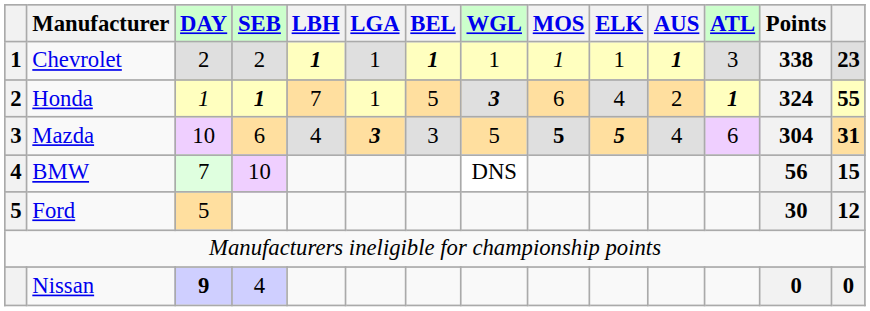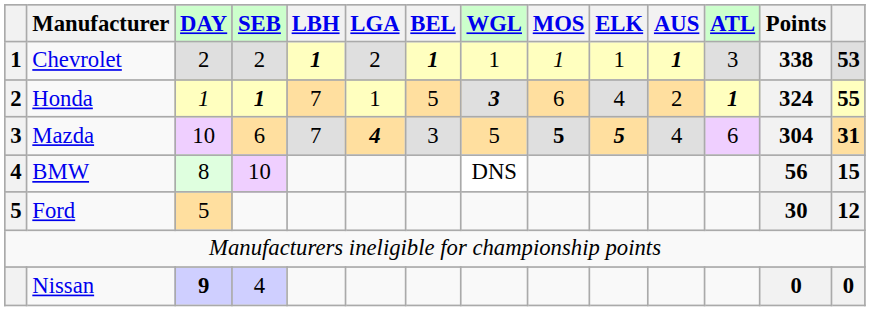Chevrolet | LGA: 1 -> 2
Chevrolet | column 14: 23 -> 53
Mazda | LBH: 4 -> 7
Mazda | LGA: 3 -> 4
BMW | DAY: 7 -> 8
